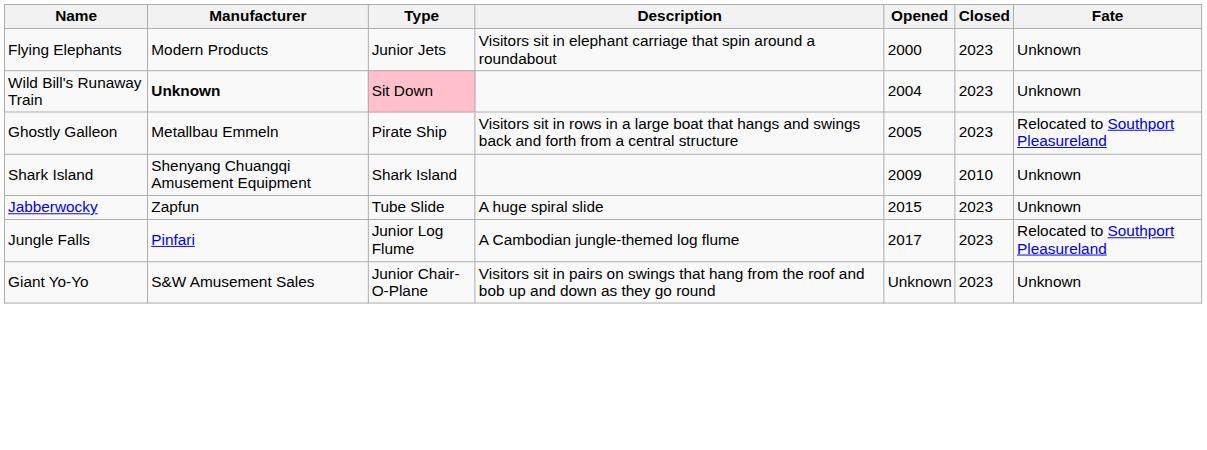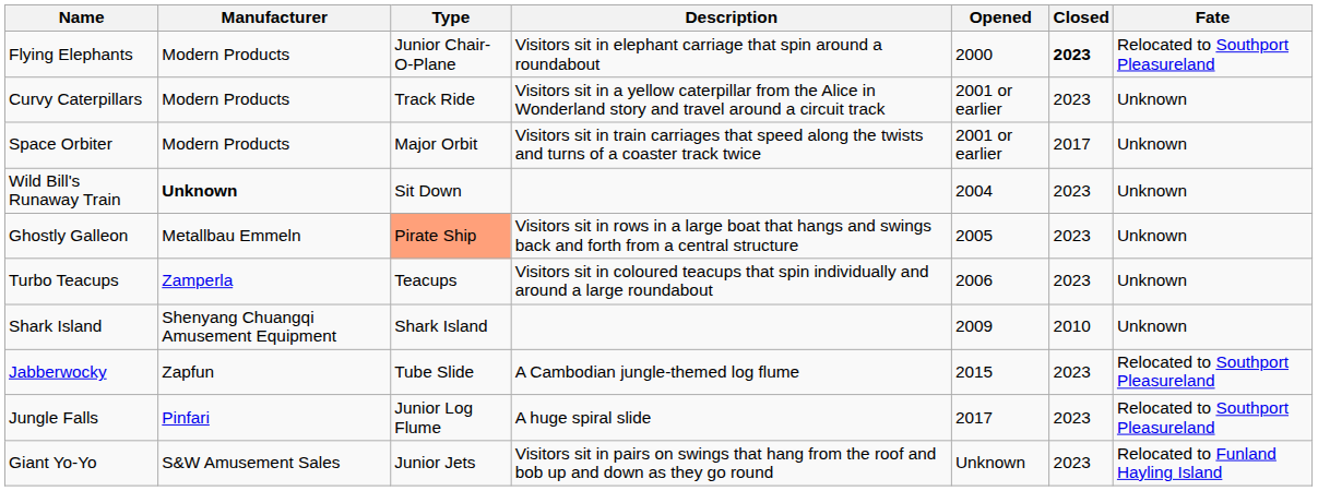Flying Elephants | Type: Junior Jets -> Junior Chair-O-Plane
Flying Elephants | Closed: normal -> bold
Flying Elephants | Fate: Unknown -> Relocated to Southport Pleasureland
+ row: Curvy Caterpillars | Modern Products | Track Ride | Visitors sit in a yellow caterpillar from the Alice in Wonderland story and travel around a circuit track | 2001 or earlier | 2023 | Unknown
+ row: Space Orbiter | Modern Products | Major Orbit | Visitors sit in train carriages that speed along the twists and turns of a coaster track twice | 2001 or earlier | 2017 | Unknown
Wild Bill's Runaway Train | Type: pink background -> no background
Ghostly Galleon | Type: no background -> lightsalmon background
Ghostly Galleon | Fate: Relocated to Southport Pleasureland -> Unknown
+ row: Turbo Teacups | Zamperla | Teacups | Visitors sit in coloured teacups that spin individually and around a large roundabout | 2006 | 2023 | Unknown
Jabberwocky | Description: A huge spiral slide -> A Cambodian jungle-themed log flume
Jabberwocky | Fate: Unknown -> Relocated to Southport Pleasureland
Jungle Falls | Description: A Cambodian jungle-themed log flume -> A huge spiral slide
Giant Yo-Yo | Type: Junior Chair-O-Plane -> Junior Jets
Giant Yo-Yo | Fate: Unknown -> Relocated to Funland Hayling Island
